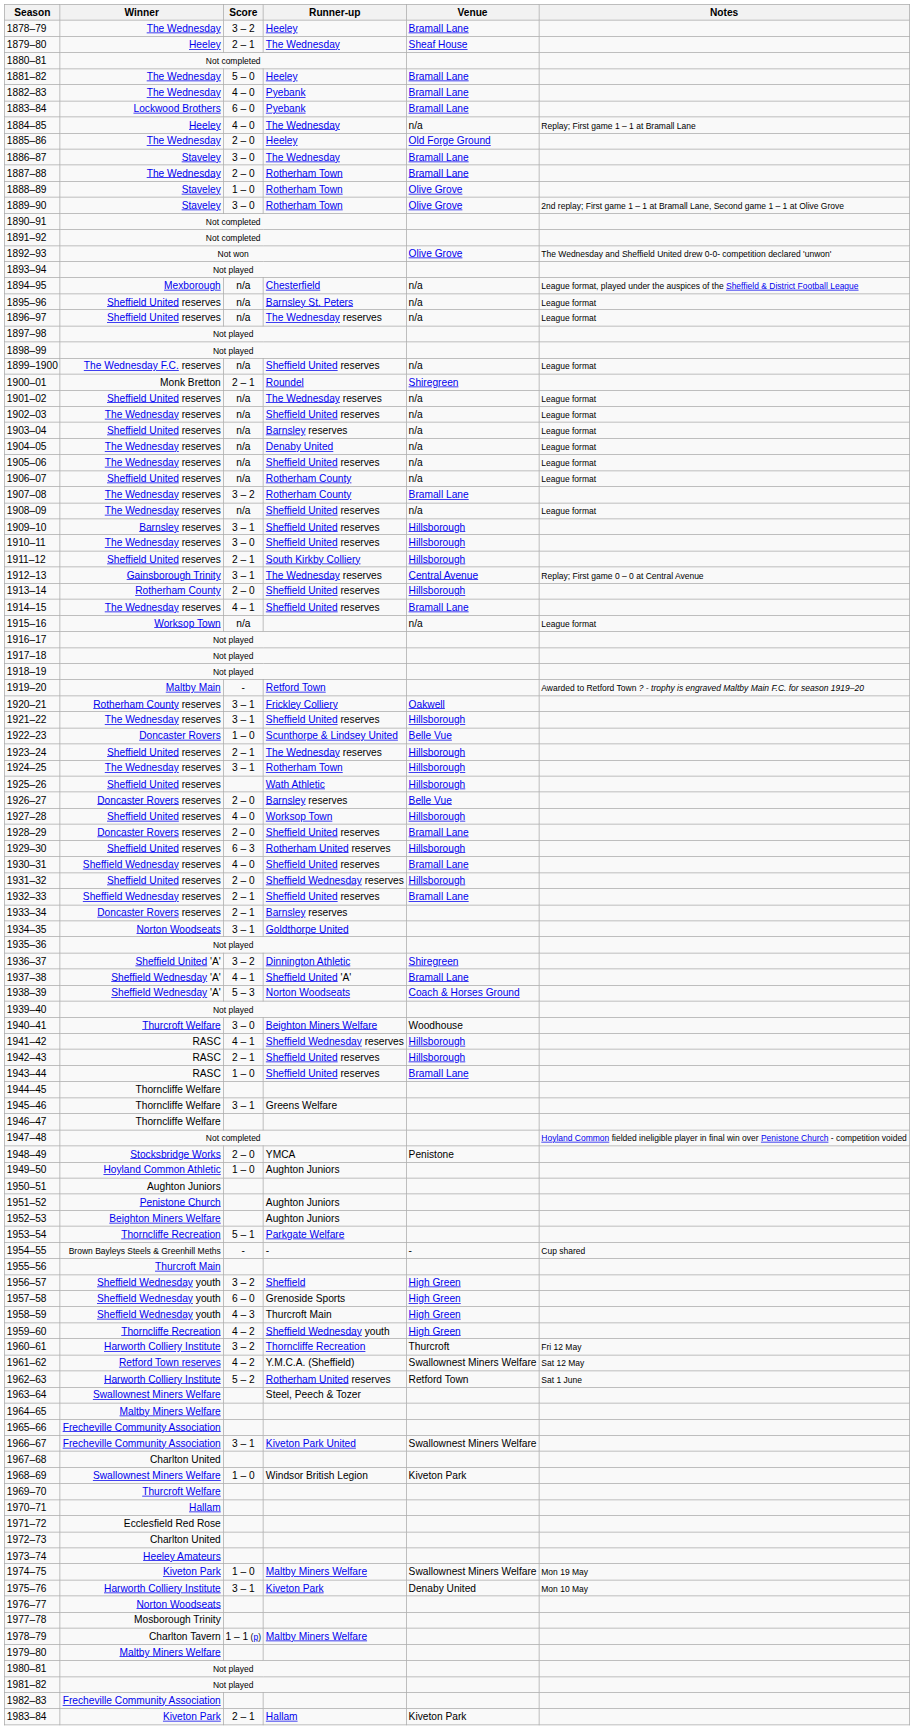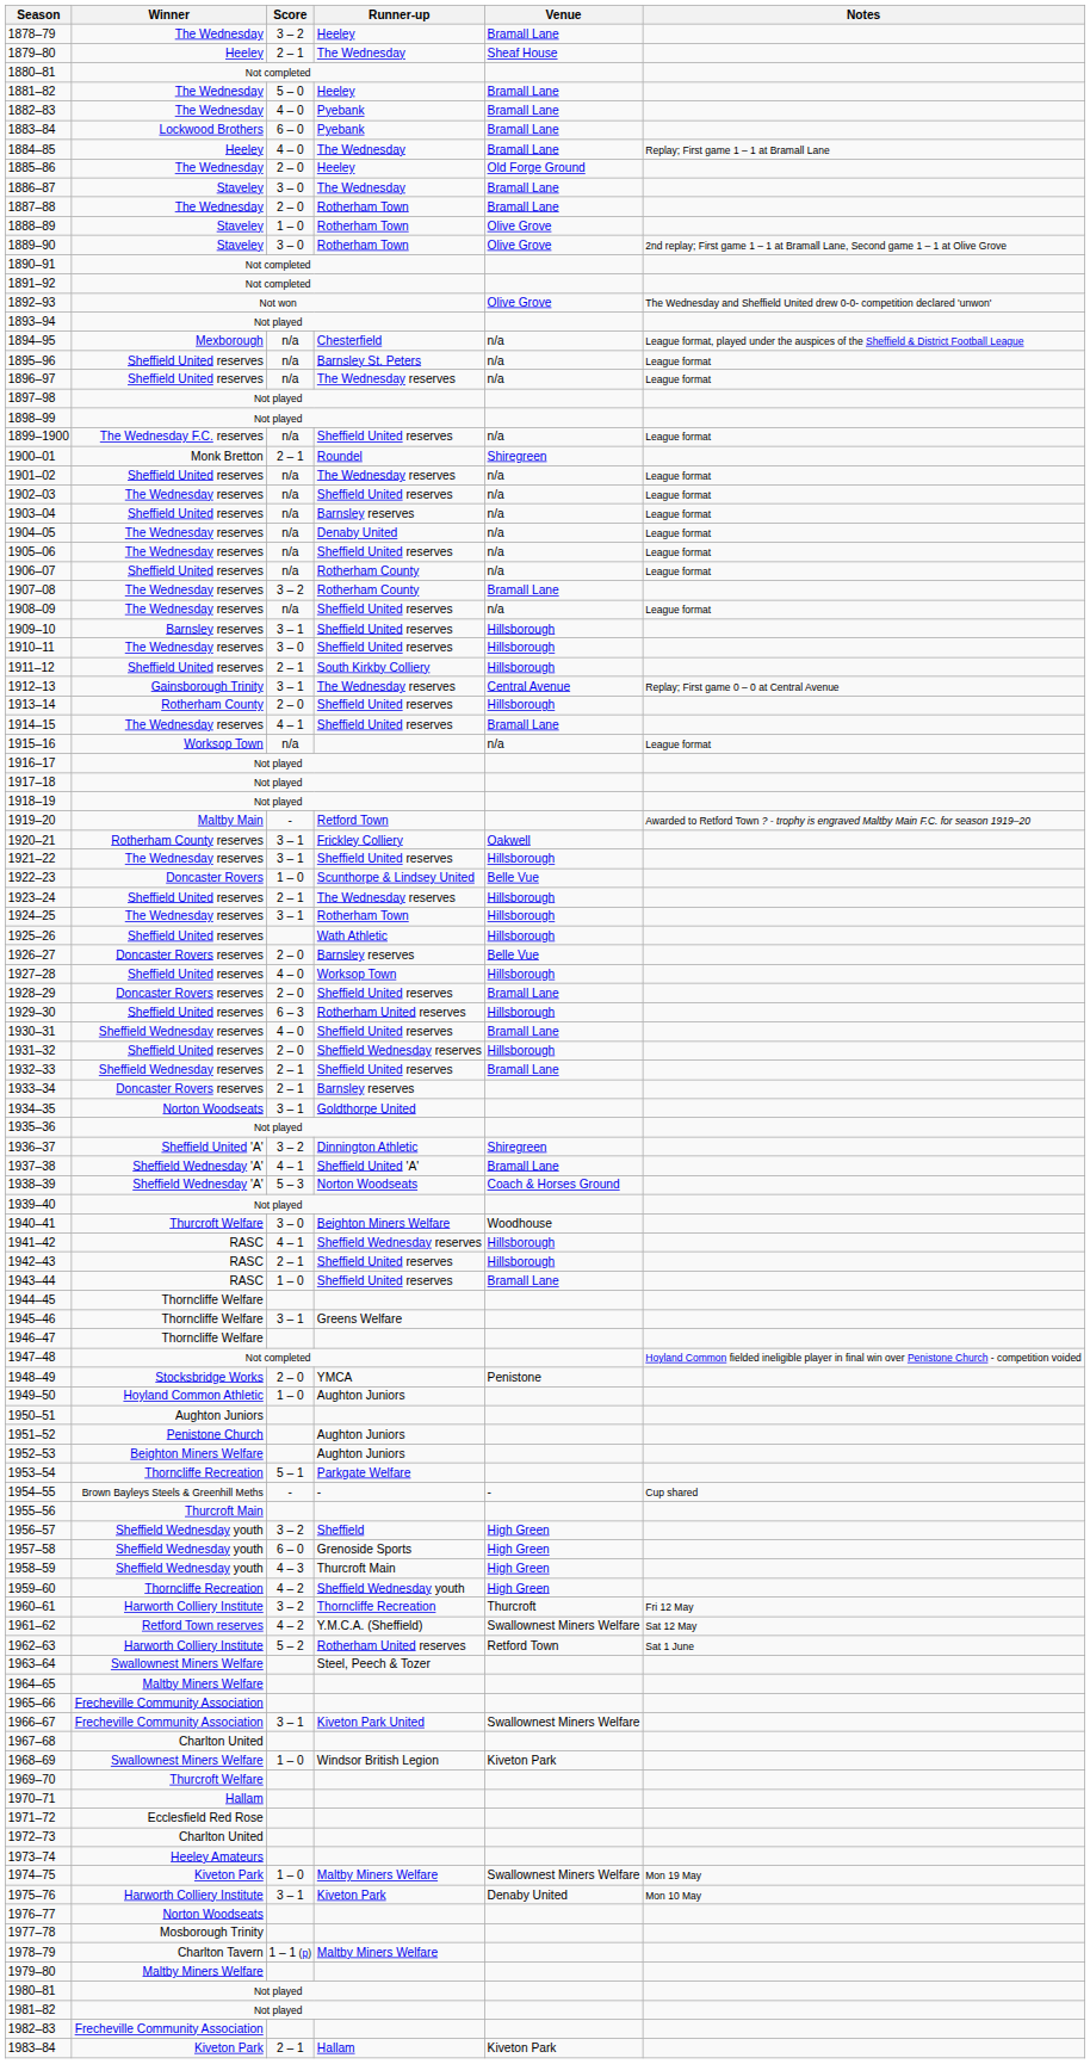1884–85 | Venue: n/a -> Bramall Lane
